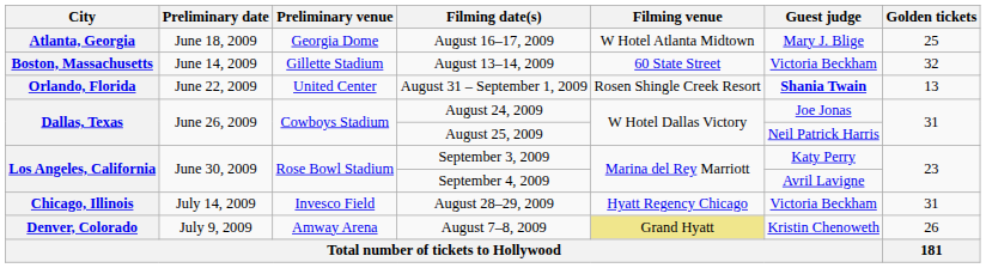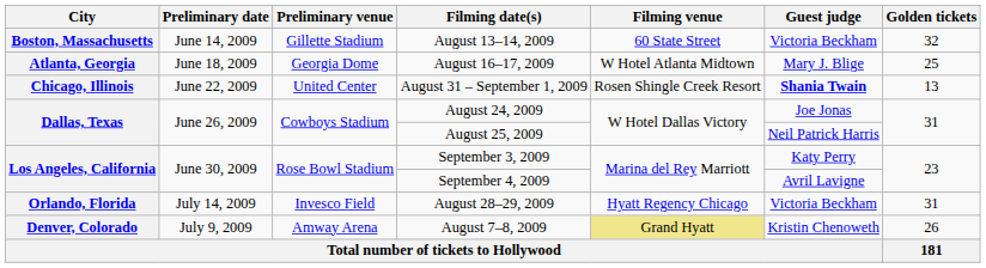rows swapped: August 13–14, 2009 <-> August 16–17, 2009
August 31 – September 1, 2009 | City: Orlando, Florida -> Chicago, Illinois
August 28–29, 2009 | City: Chicago, Illinois -> Orlando, Florida
